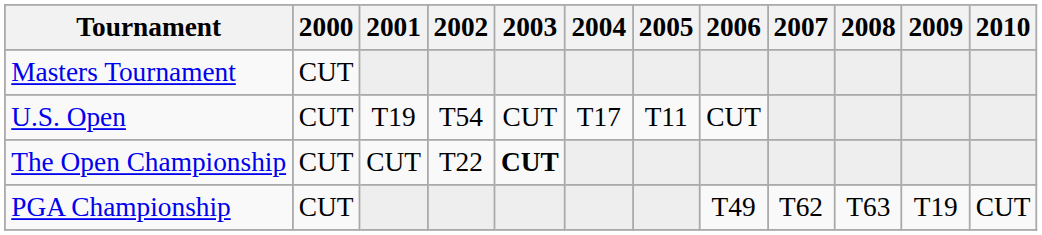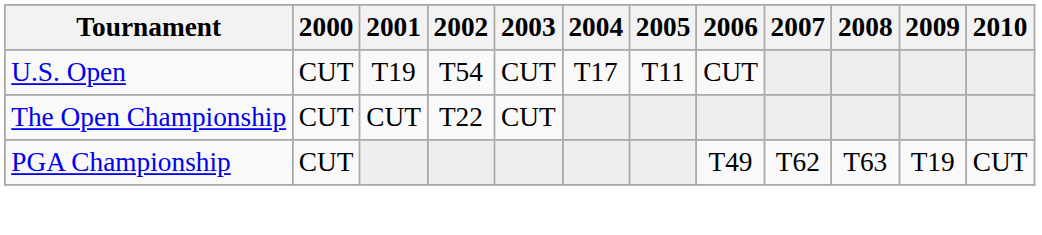- row: Masters Tournament | CUT
The Open Championship | 2003: bold -> normal
